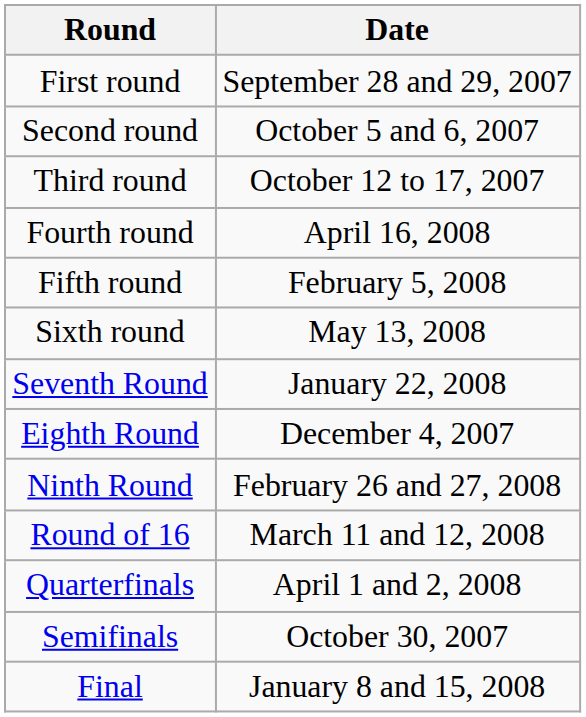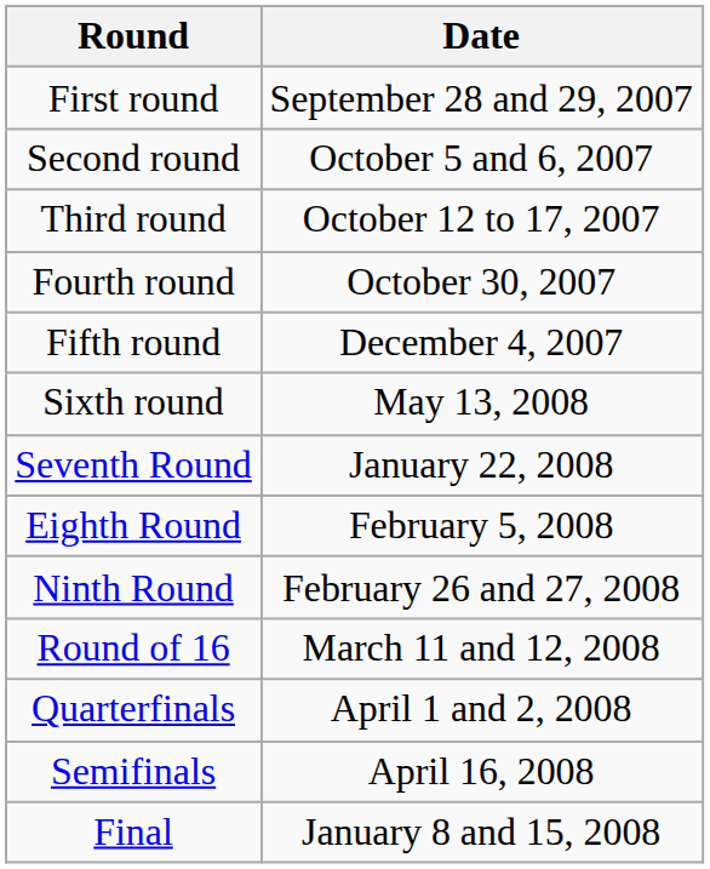Fourth round | Date: April 16, 2008 -> October 30, 2007
Fifth round | Date: February 5, 2008 -> December 4, 2007
Eighth Round | Date: December 4, 2007 -> February 5, 2008
Semifinals | Date: October 30, 2007 -> April 16, 2008
